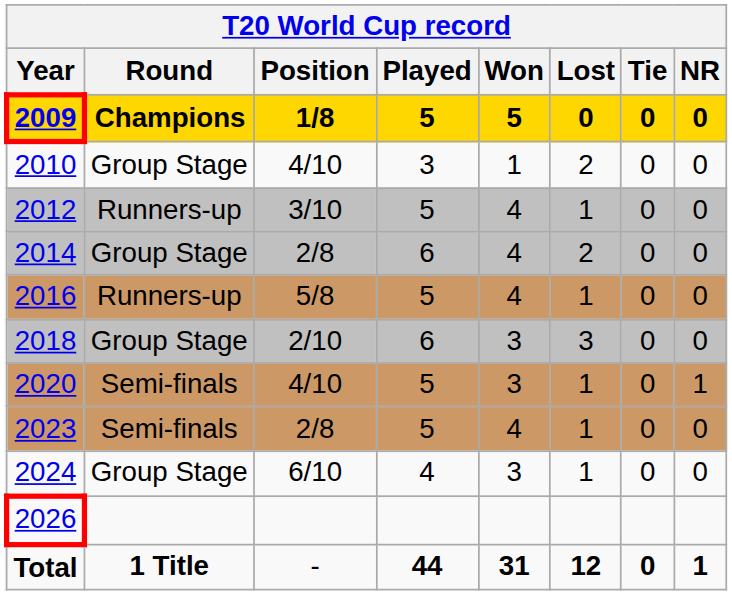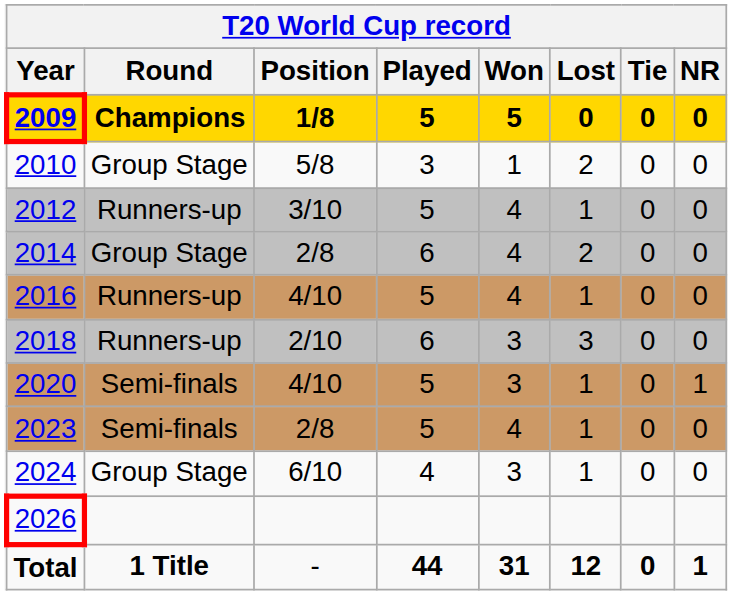2010 | Position: 4/10 -> 5/8
2016 | Position: 5/8 -> 4/10
2018 | Round: Group Stage -> Runners-up
